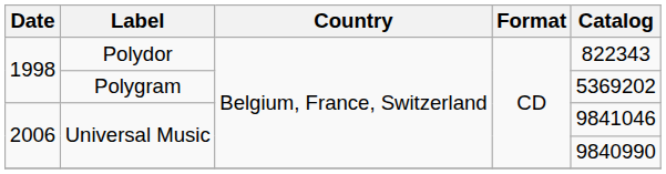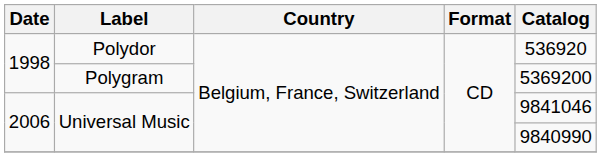Polydor | Catalog: 822343 -> 536920
Polygram | Catalog: 5369202 -> 5369200
